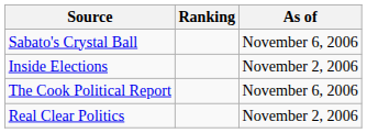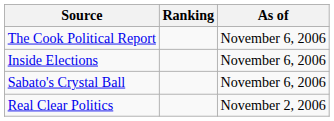rows swapped: The Cook Political Report <-> Sabato's Crystal Ball
Inside Elections | As of: November 2, 2006 -> November 6, 2006
